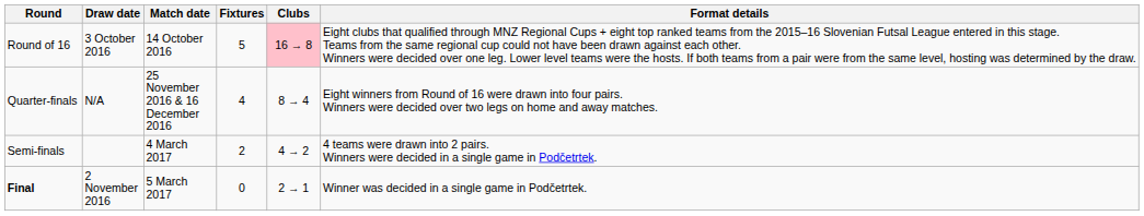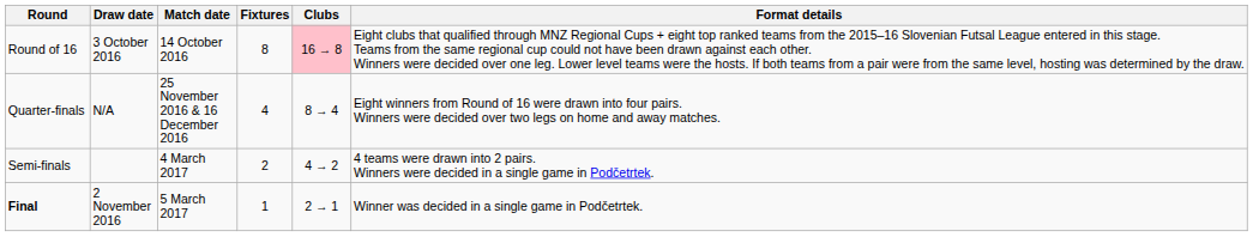Round of 16 | Fixtures: 5 -> 8
Final | Fixtures: 0 -> 1
